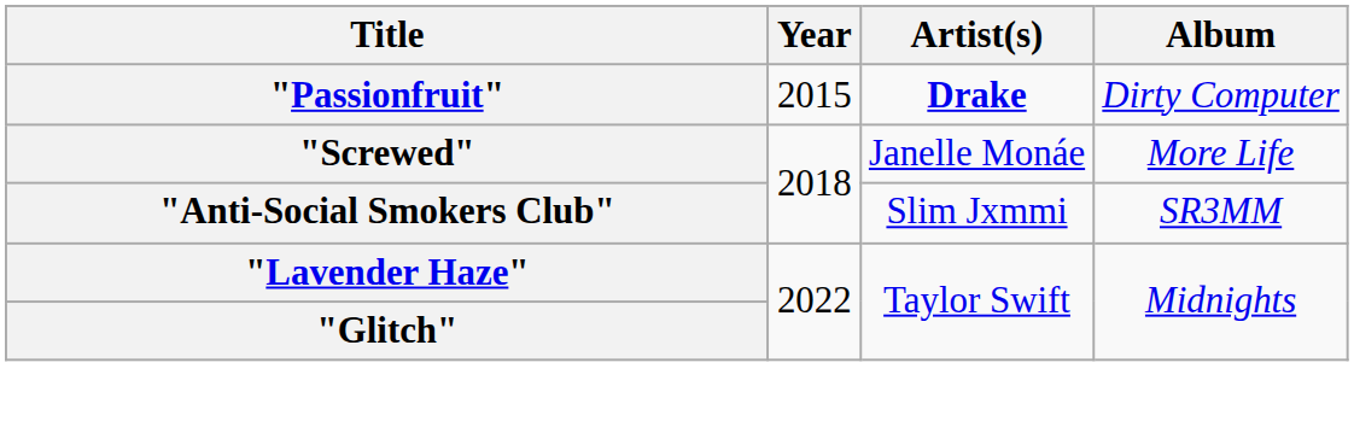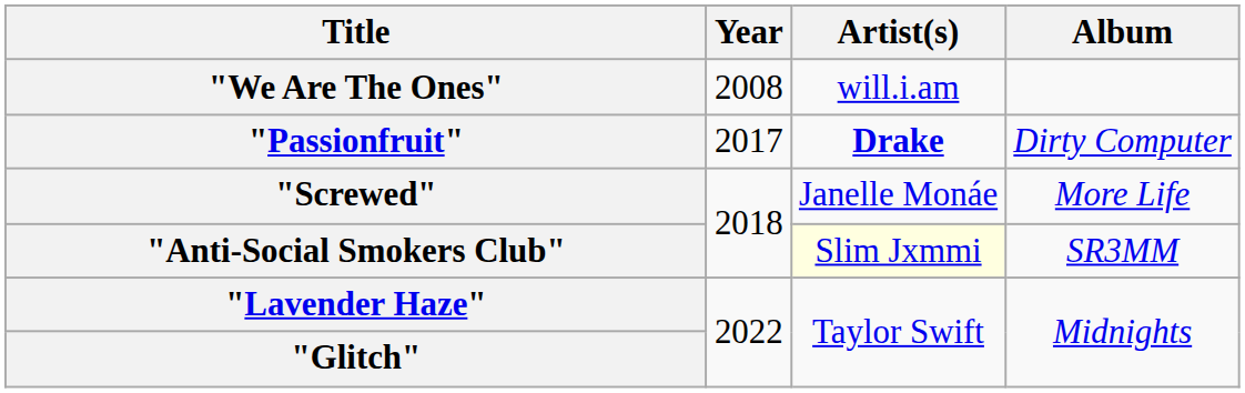+ row: "We Are The Ones" | 2008 | will.i.am
"Passionfruit" | Year: 2015 -> 2017
"Anti-Social Smokers Club" | Artist(s): no background -> lightyellow background
